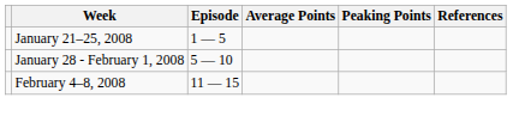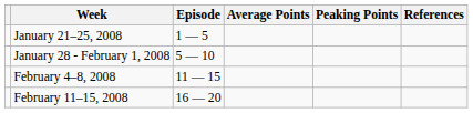+ row: February 11–15, 2008 | 16 — 20
